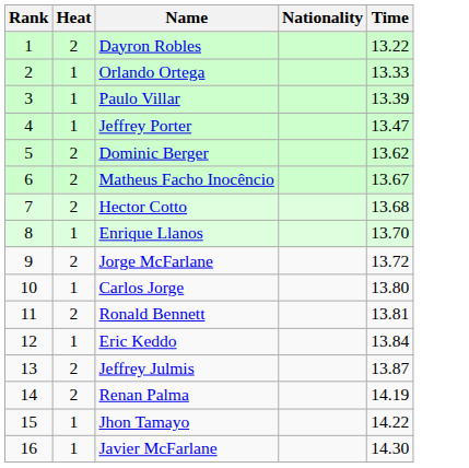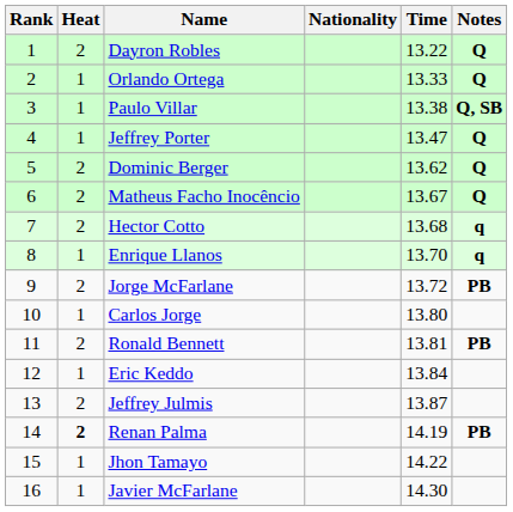+ column: Notes | Q | Q | Q, SB | Q | Q | Q | q | q | PB | PB | PB
Paulo Villar | Time: 13.39 -> 13.38
Renan Palma | Heat: normal -> bold
